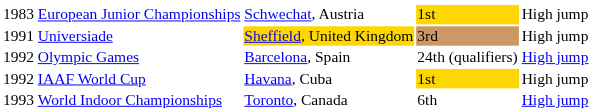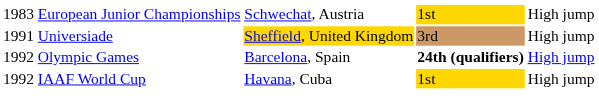Olympic Games | column 4: normal -> bold
- row: 1993 | World Indoor Championships | Toronto, Canada | 6th | High jump
